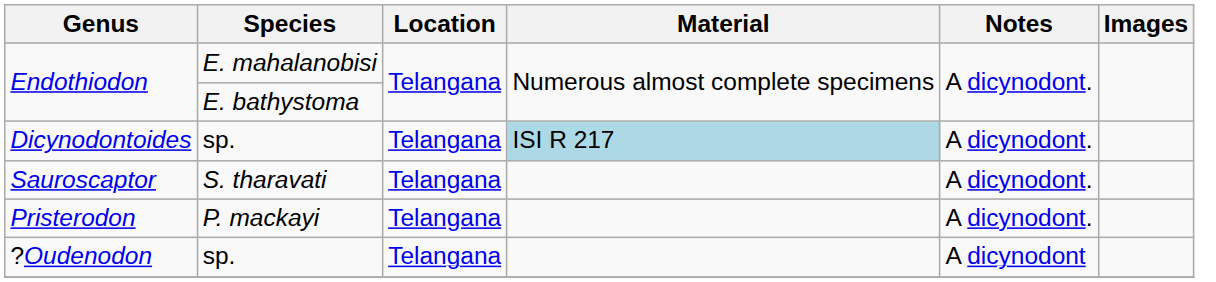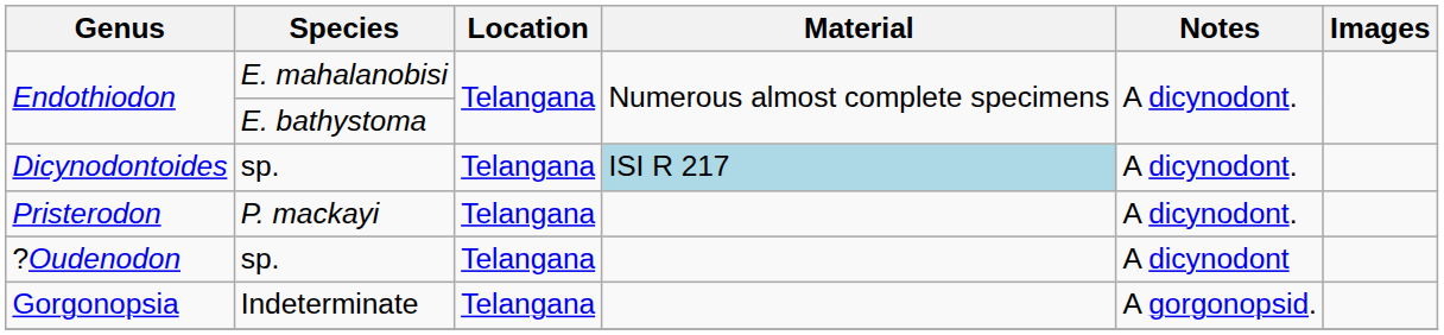- row: Sauroscaptor | S. tharavati | Telangana | A dicynodont.
+ row: Gorgonopsia | Indeterminate | Telangana | A gorgonopsid.
